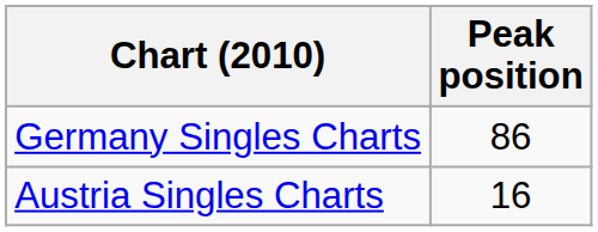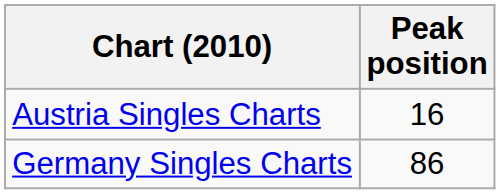rows swapped: Austria Singles Charts <-> Germany Singles Charts
